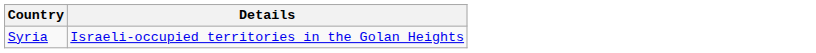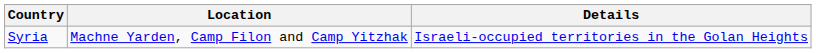+ column: Location | Machne Yarden, Camp Filon and Camp Yitzhak
